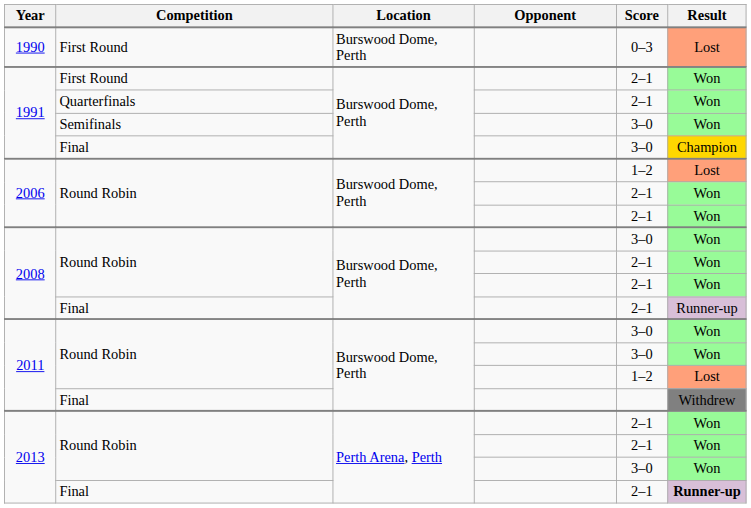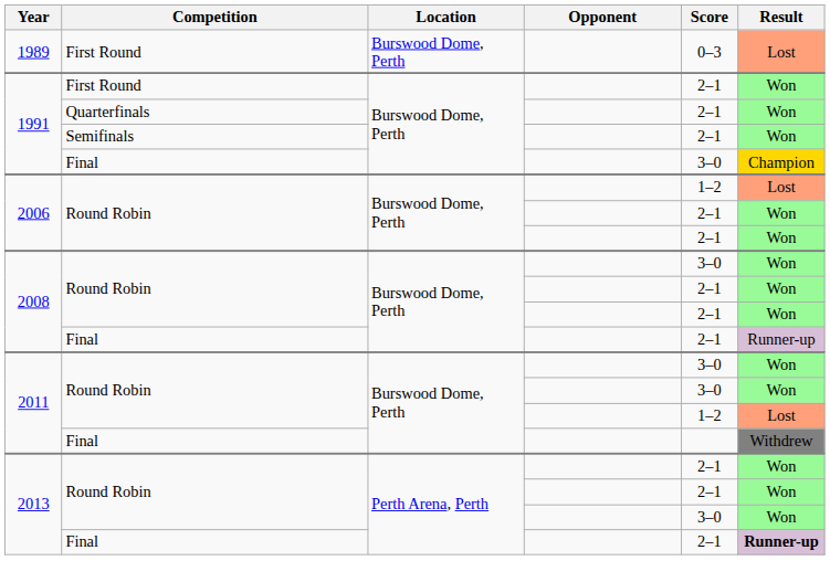+ row: 1989 | First Round | Burswood Dome, Perth | 0–3 | Lost
- row: 1990 | First Round | Burswood Dome, Perth | 0–3 | Lost
1991 / Semifinals | Score: 3–0 -> 2–1
